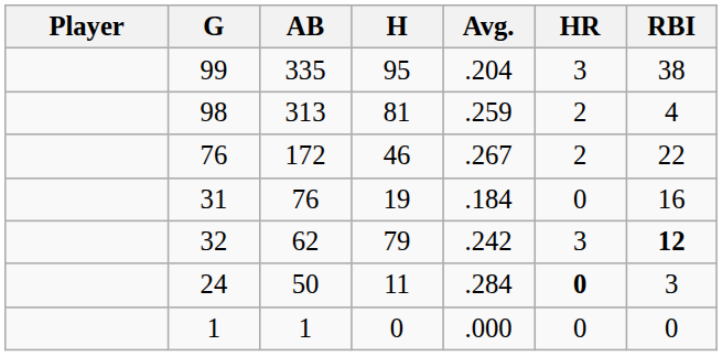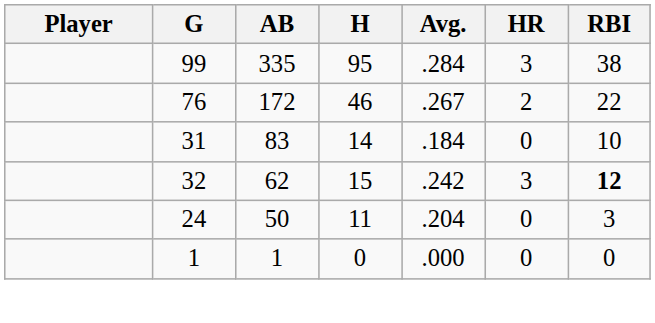99 | Avg.: .204 -> .284
- row: 98 | 313 | 81 | .259 | 2 | 4
31 | AB: 76 -> 83
31 | H: 19 -> 14
31 | RBI: 16 -> 10
32 | H: 79 -> 15
24 | Avg.: .284 -> .204
24 | HR: bold -> normal
